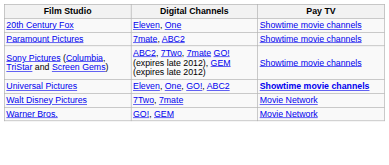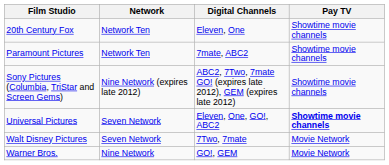+ column: Network | Network Ten | Network Ten | Nine Network (expires late 2012) | Seven Network | Seven Network | Nine Network
